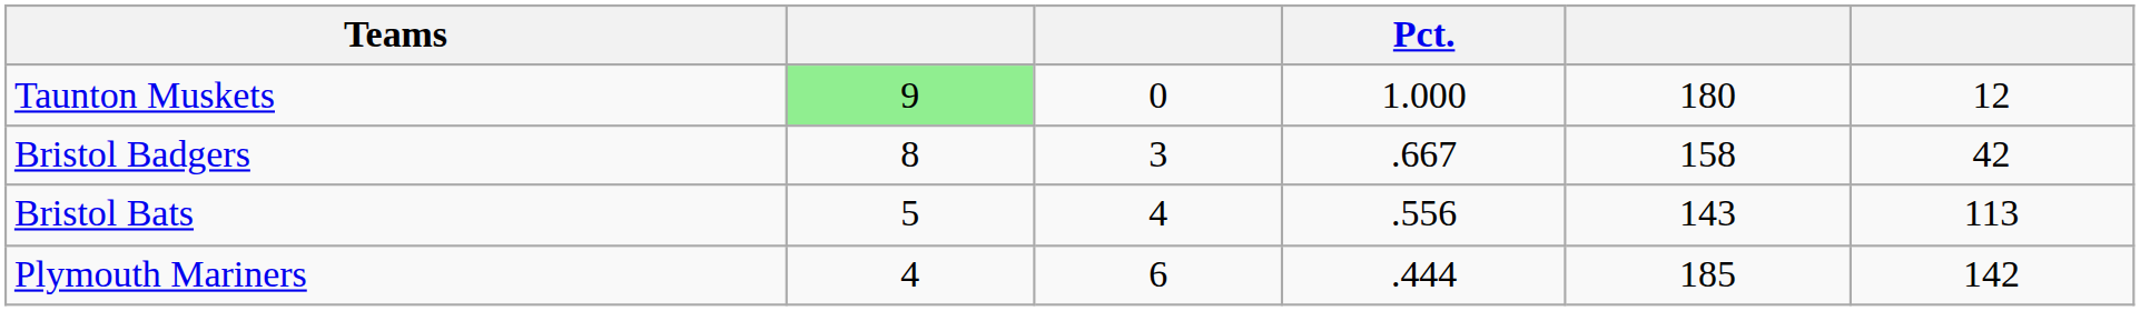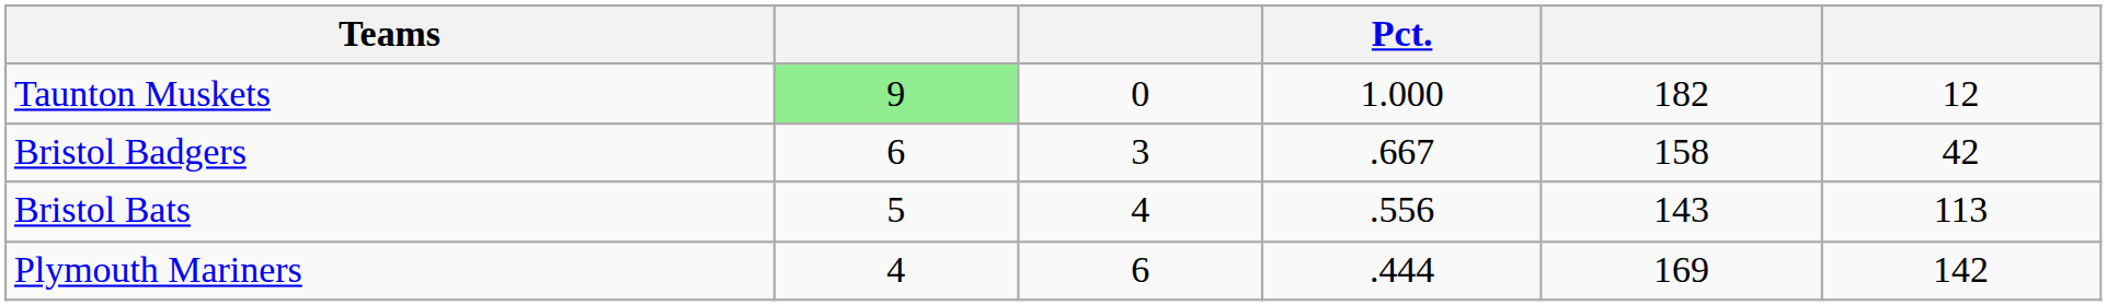Taunton Muskets | column 5: 180 -> 182
Bristol Badgers | column 2: 8 -> 6
Plymouth Mariners | column 5: 185 -> 169
